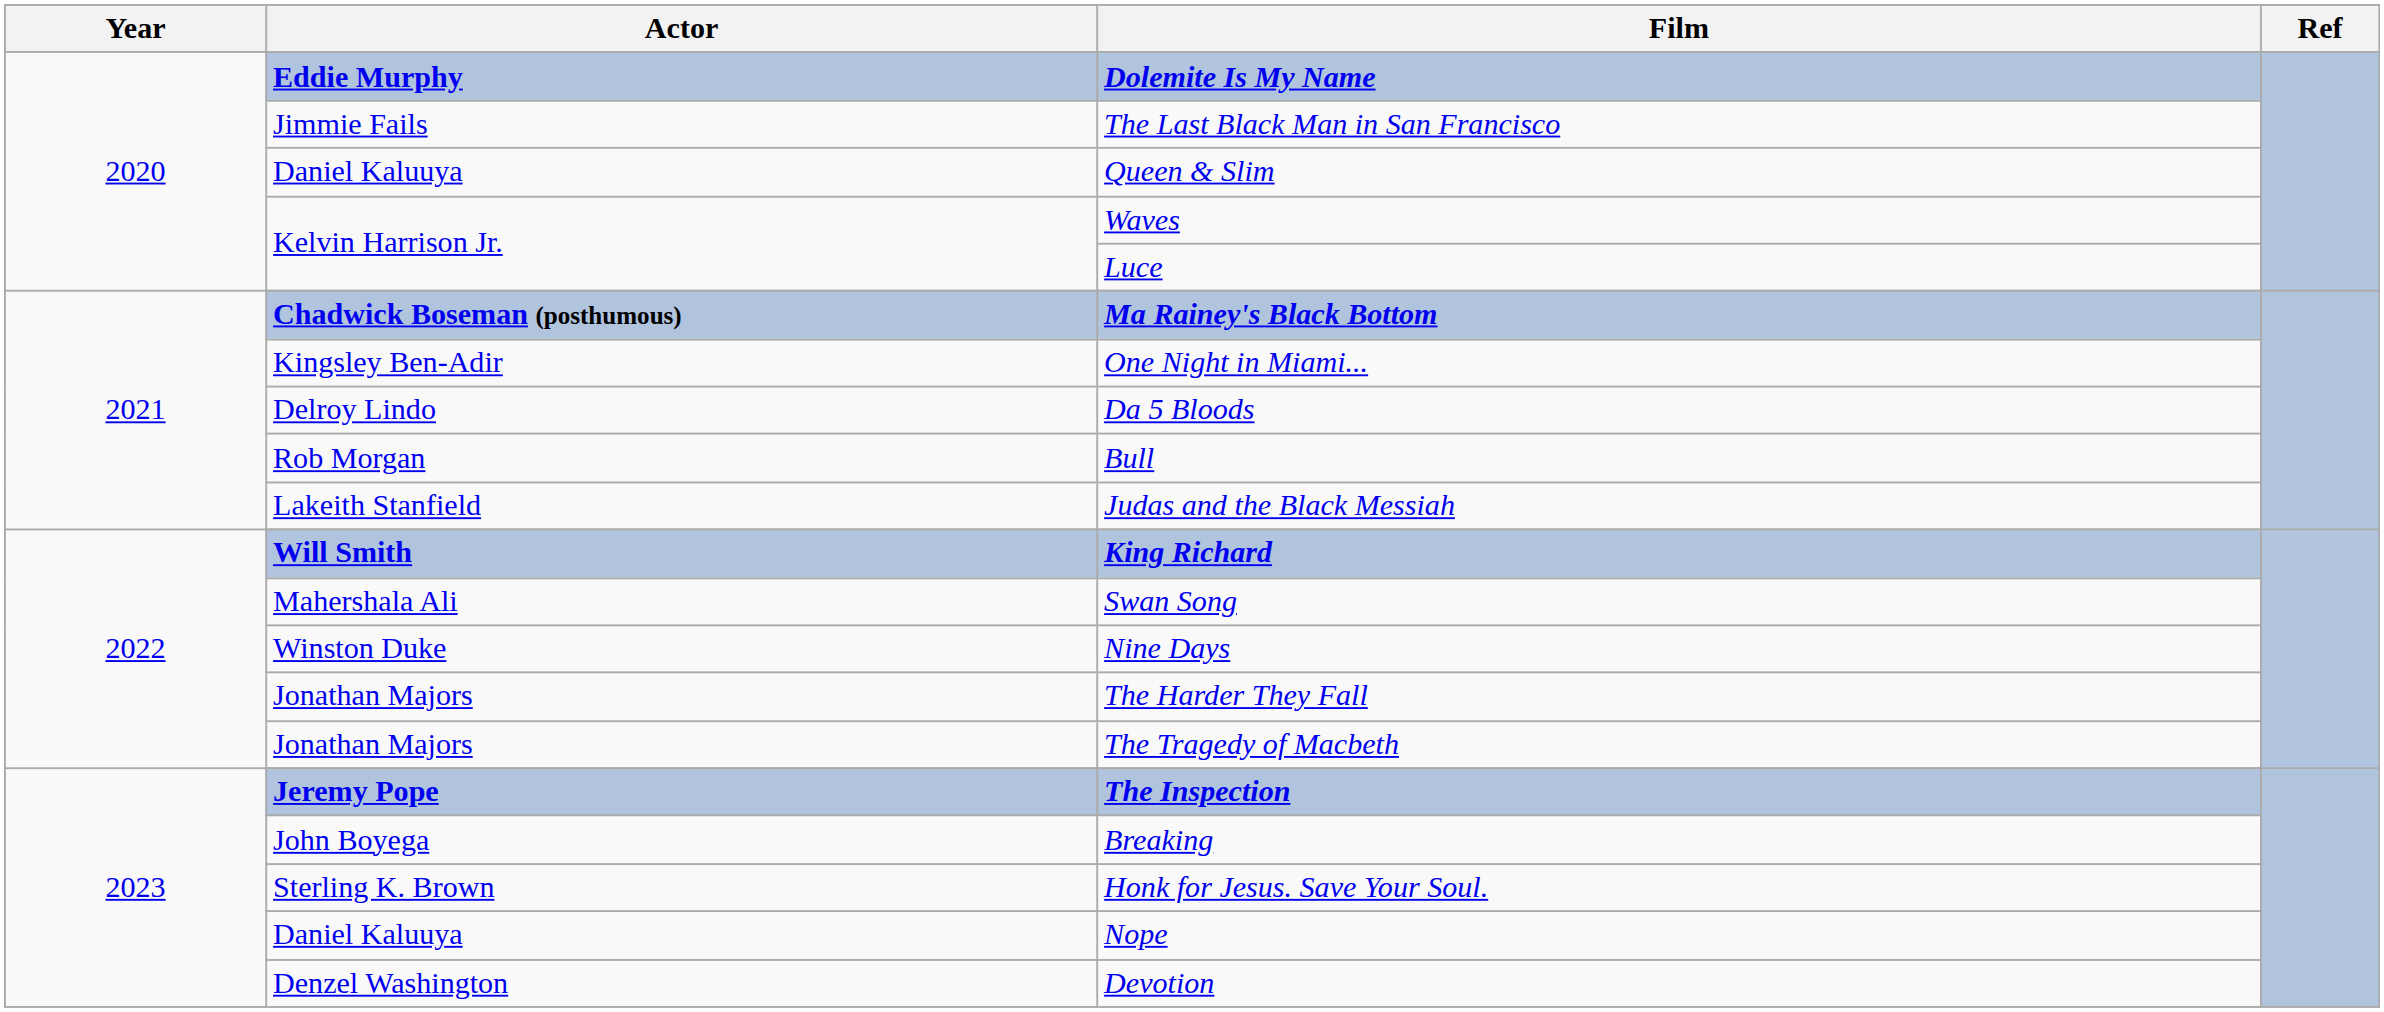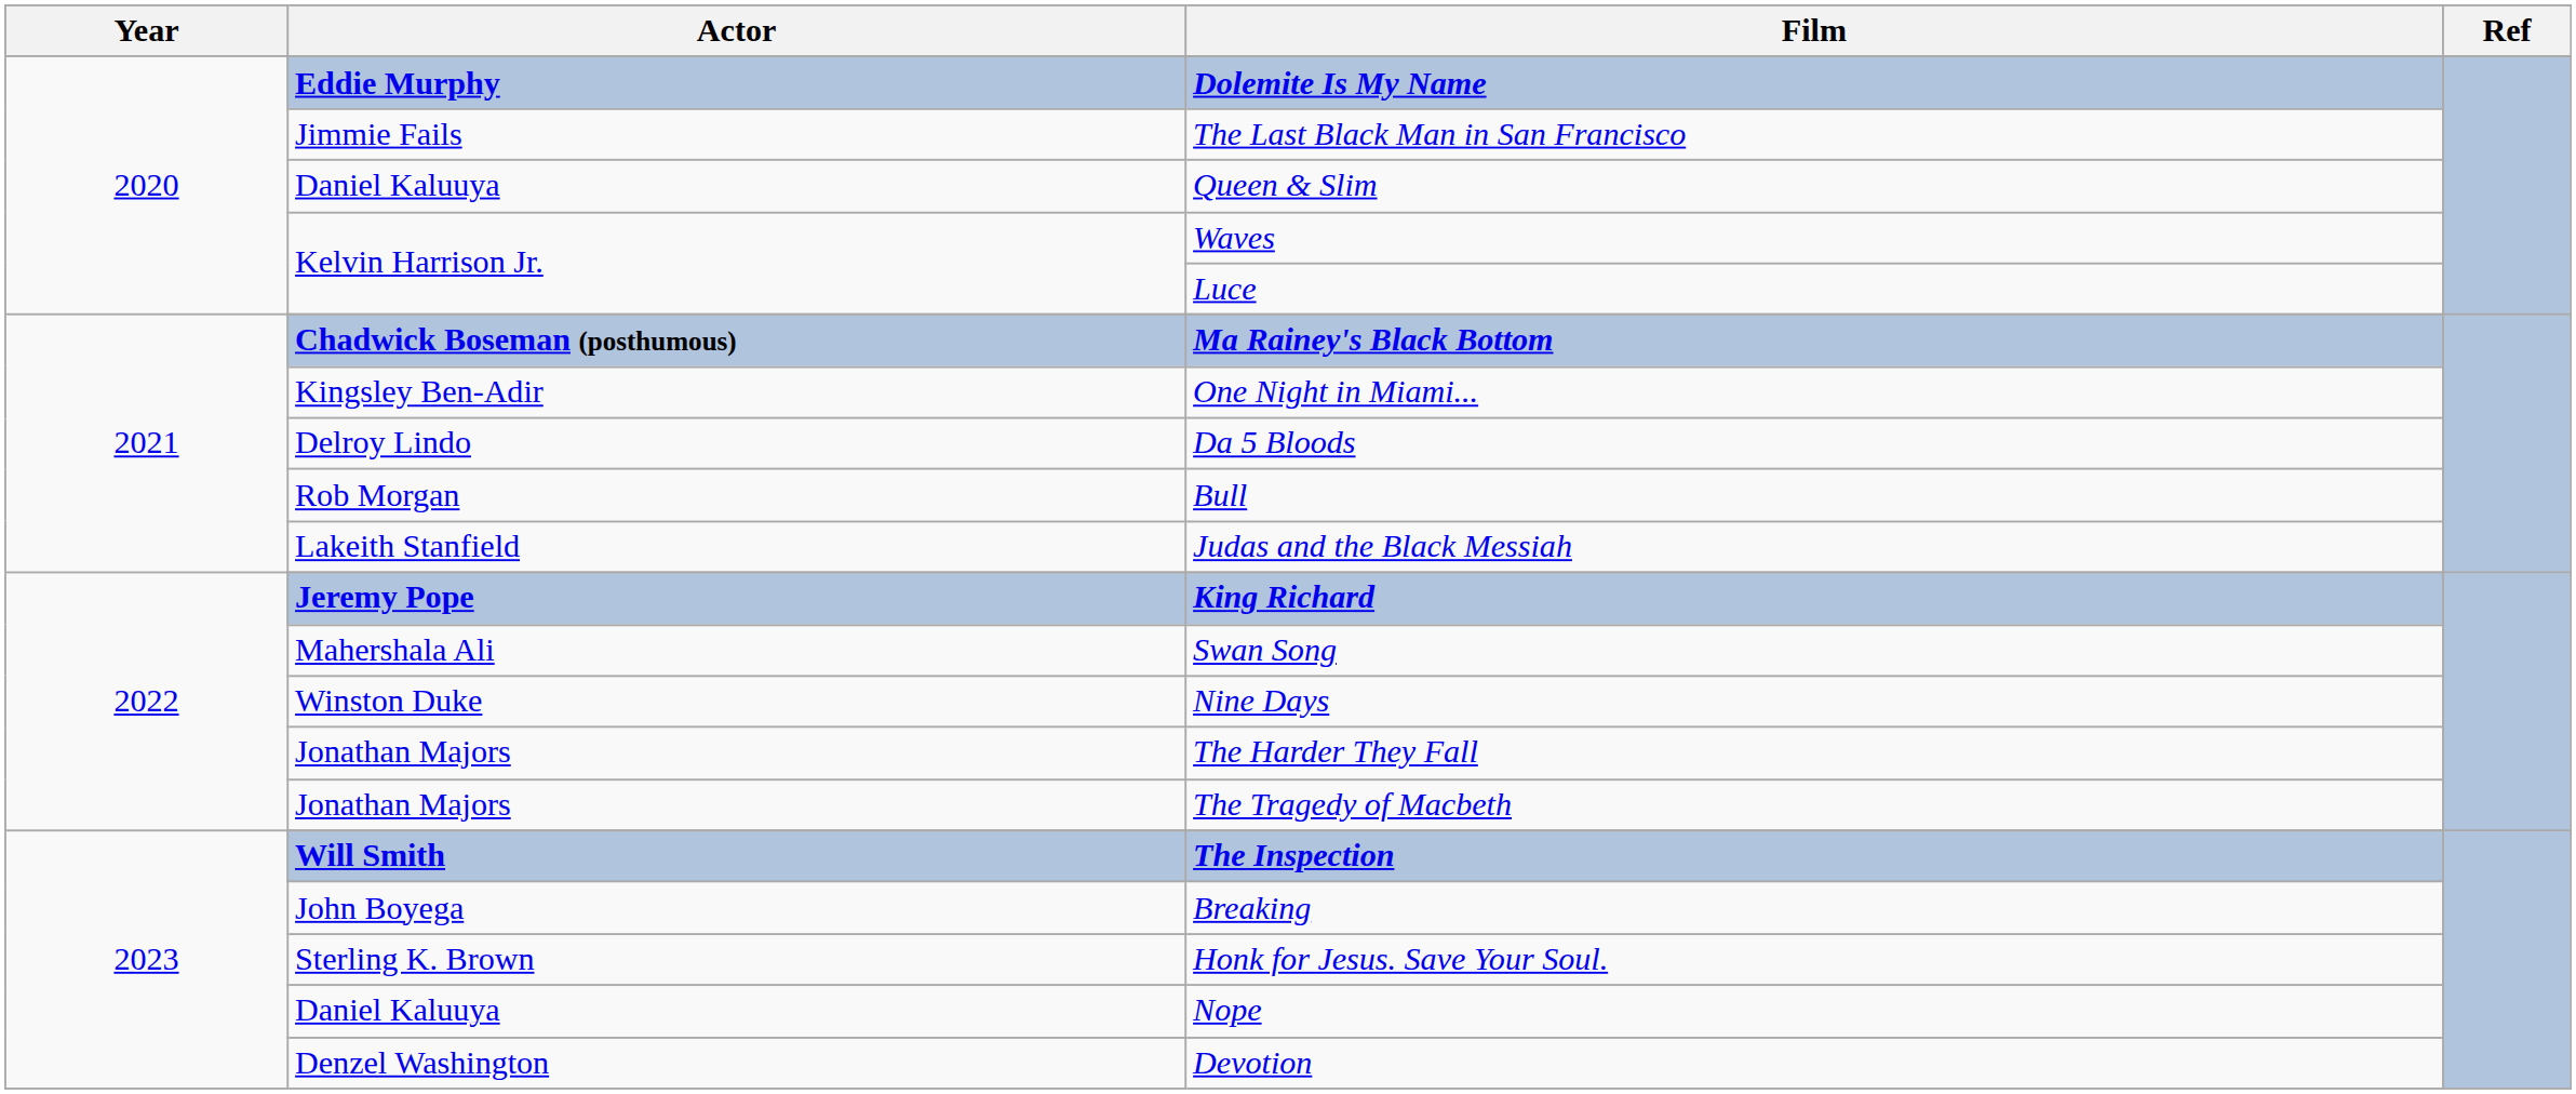King Richard | Actor: Will Smith -> Jeremy Pope
The Inspection | Actor: Jeremy Pope -> Will Smith
